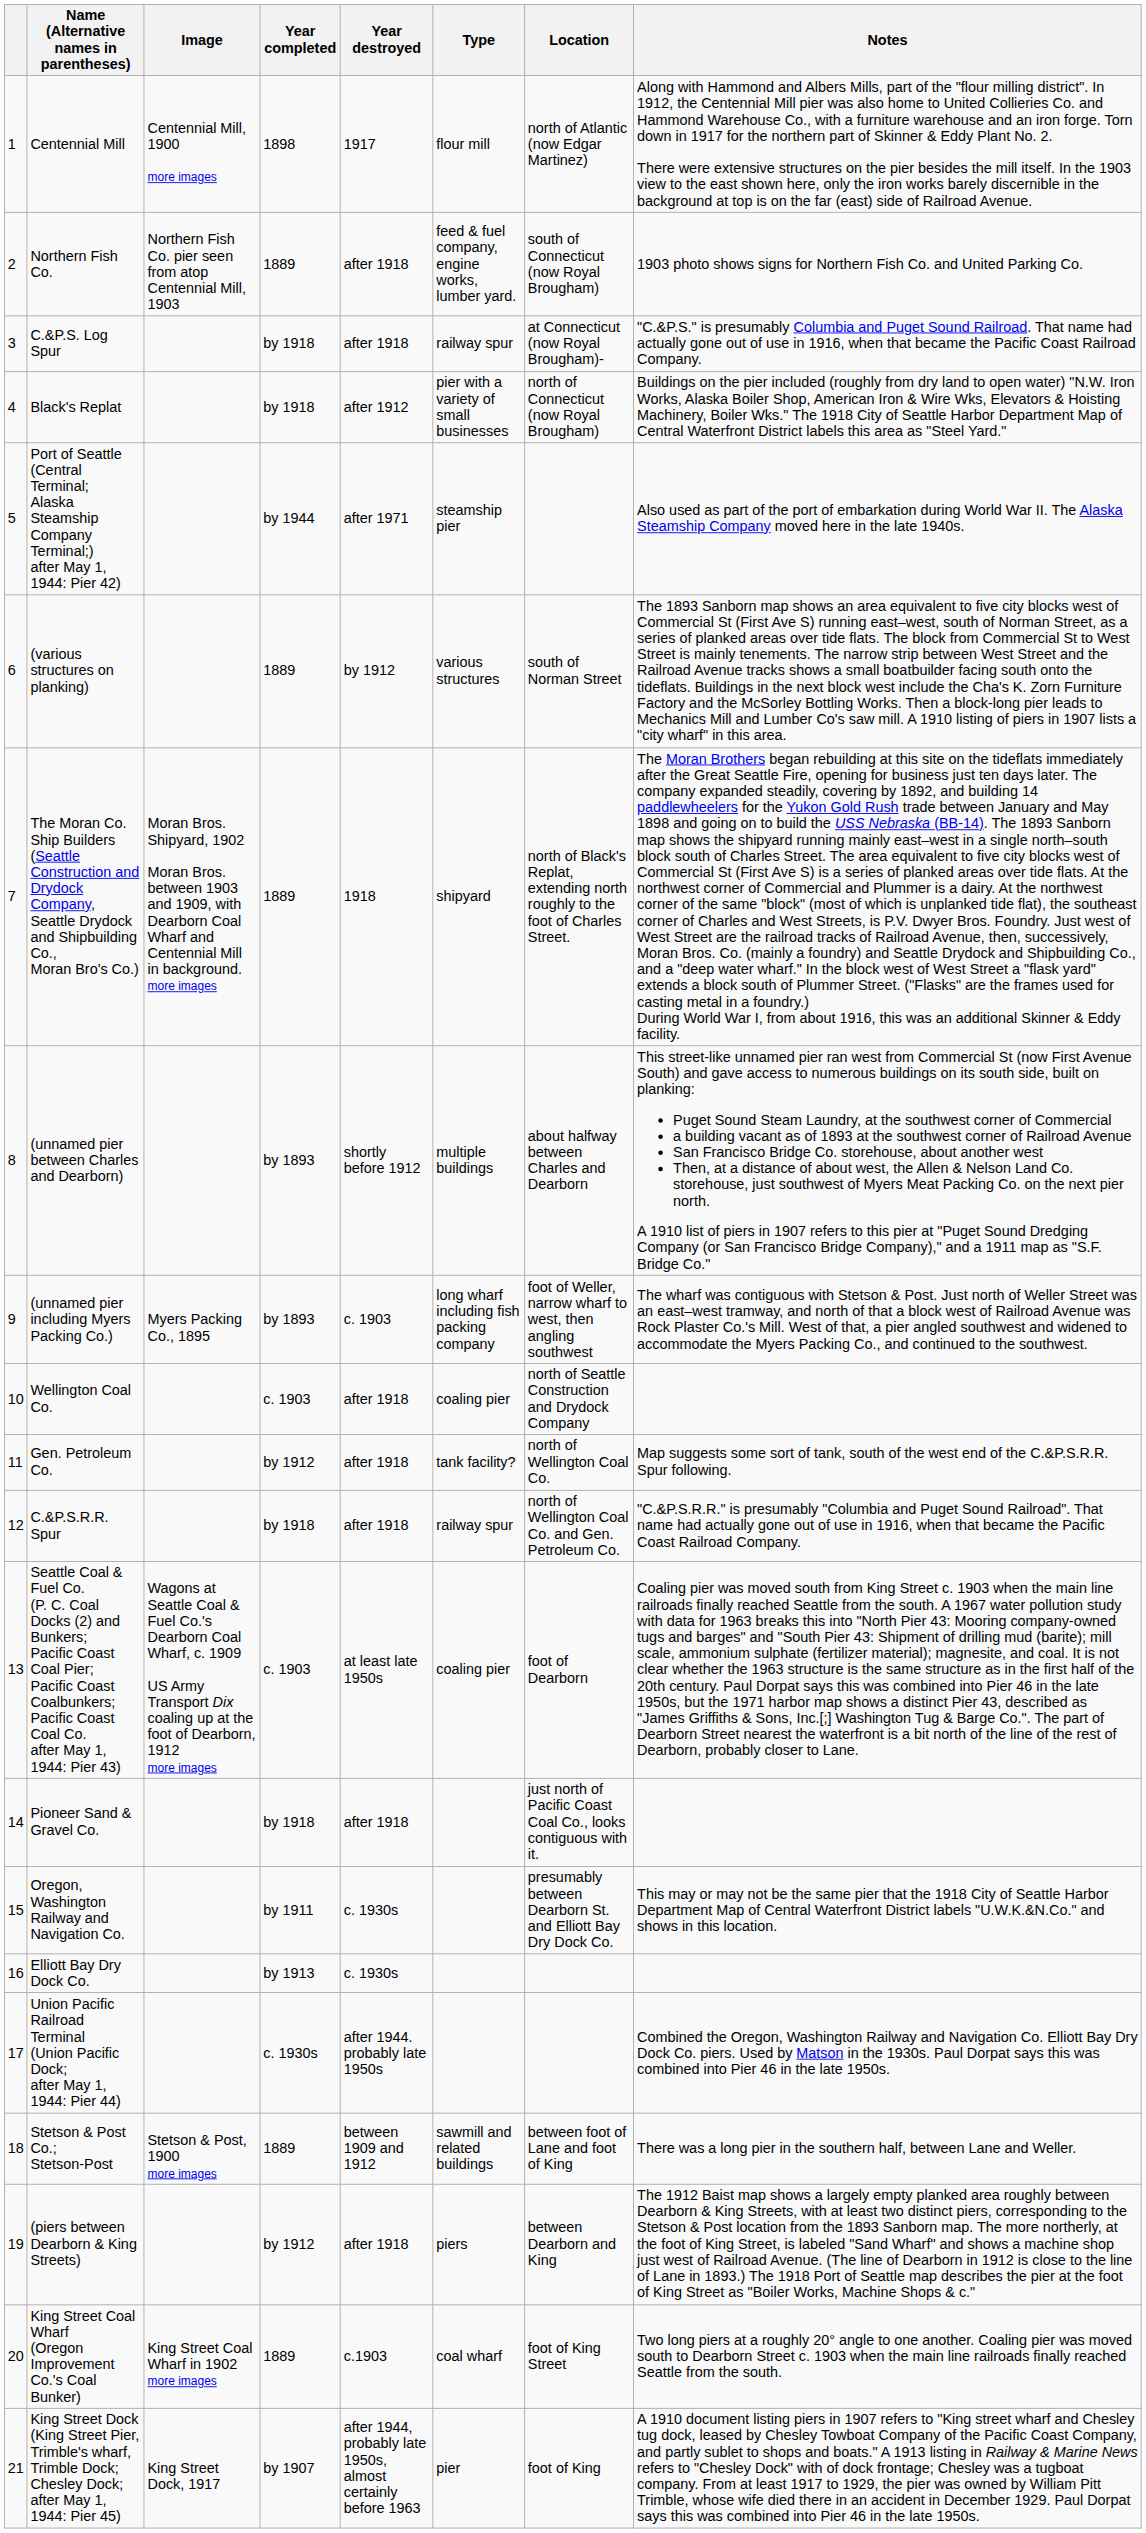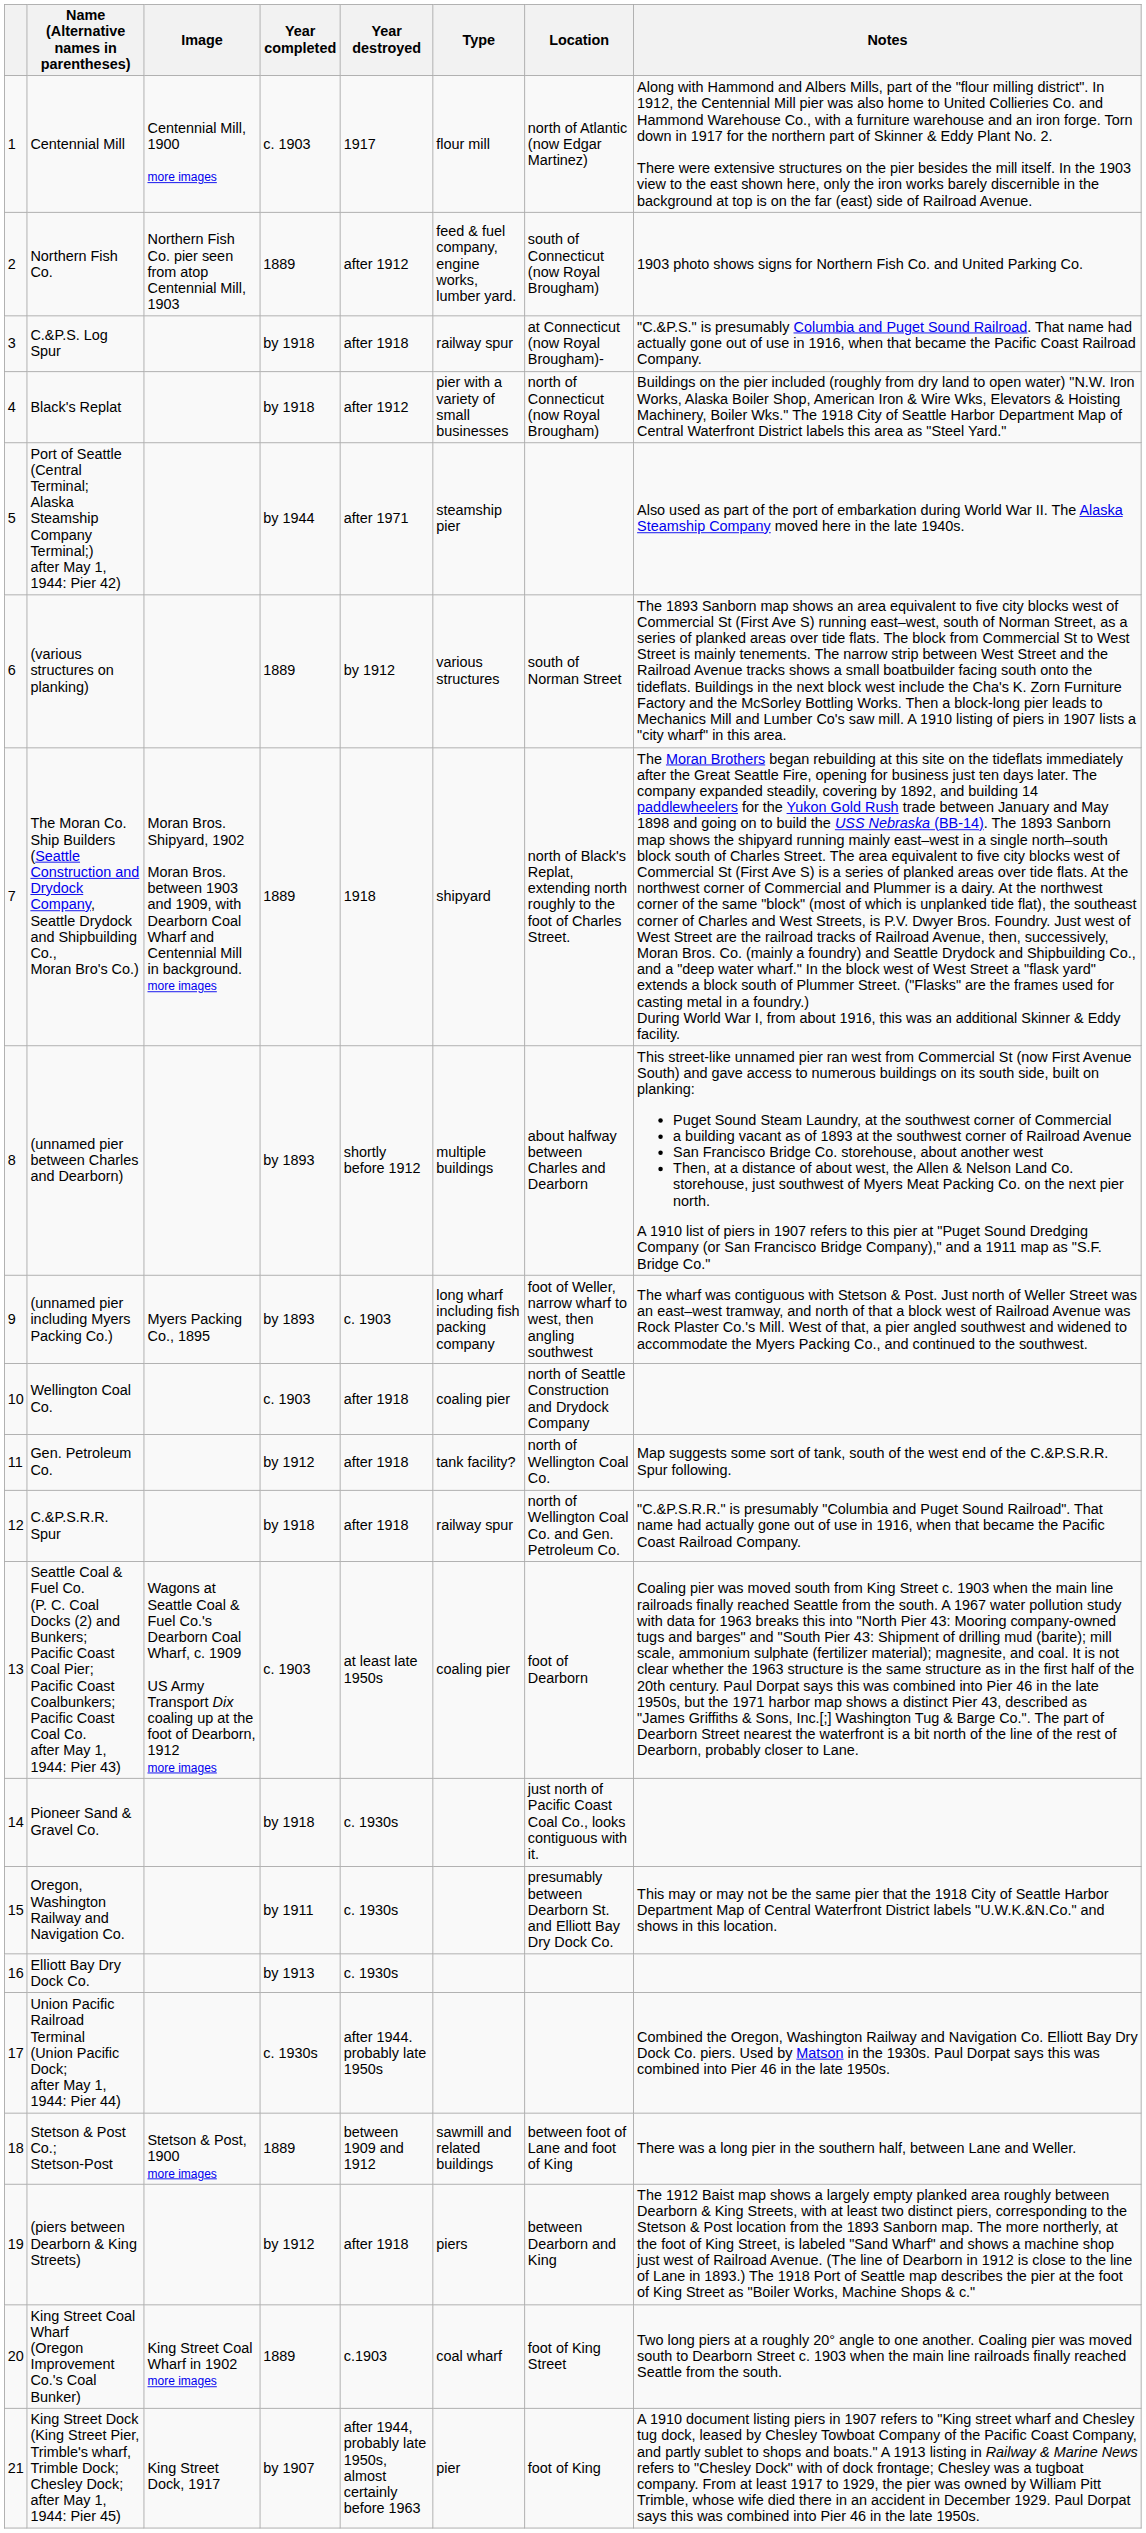Centennial Mill | Year completed: 1898 -> c. 1903
Northern Fish Co. | Year destroyed: after 1918 -> after 1912
Pioneer Sand & Gravel Co. | Year destroyed: after 1918 -> c. 1930s
